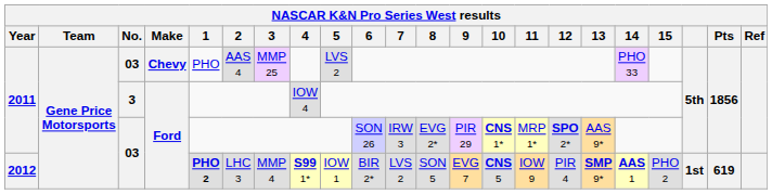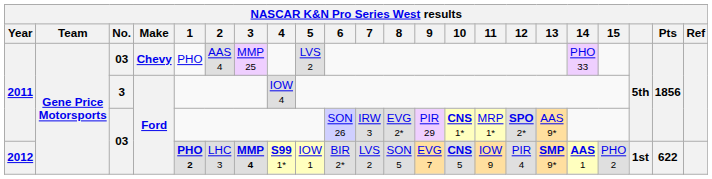2012 | 3: normal -> bold
2012 | Pts: 619 -> 622
